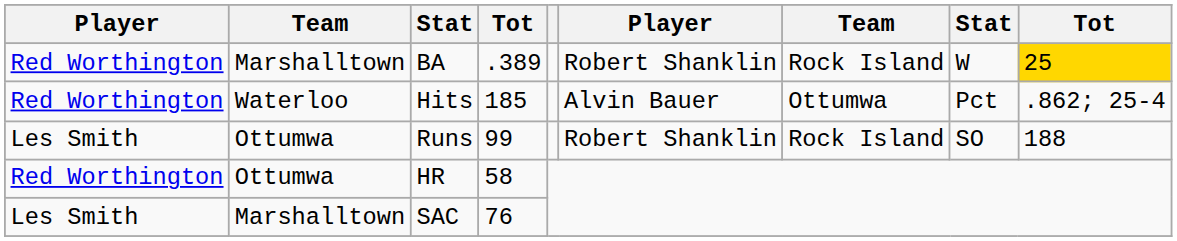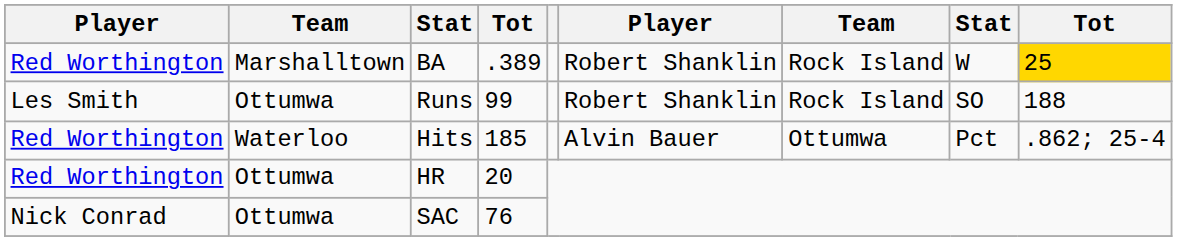rows swapped: Runs <-> Hits
HR | column 4: 58 -> 20
SAC | column 1: Les Smith -> Nick Conrad
SAC | column 2: Marshalltown -> Ottumwa
